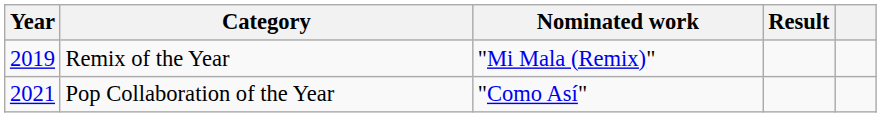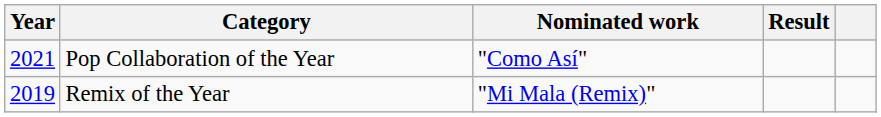rows swapped: Remix of the Year <-> Pop Collaboration of the Year
